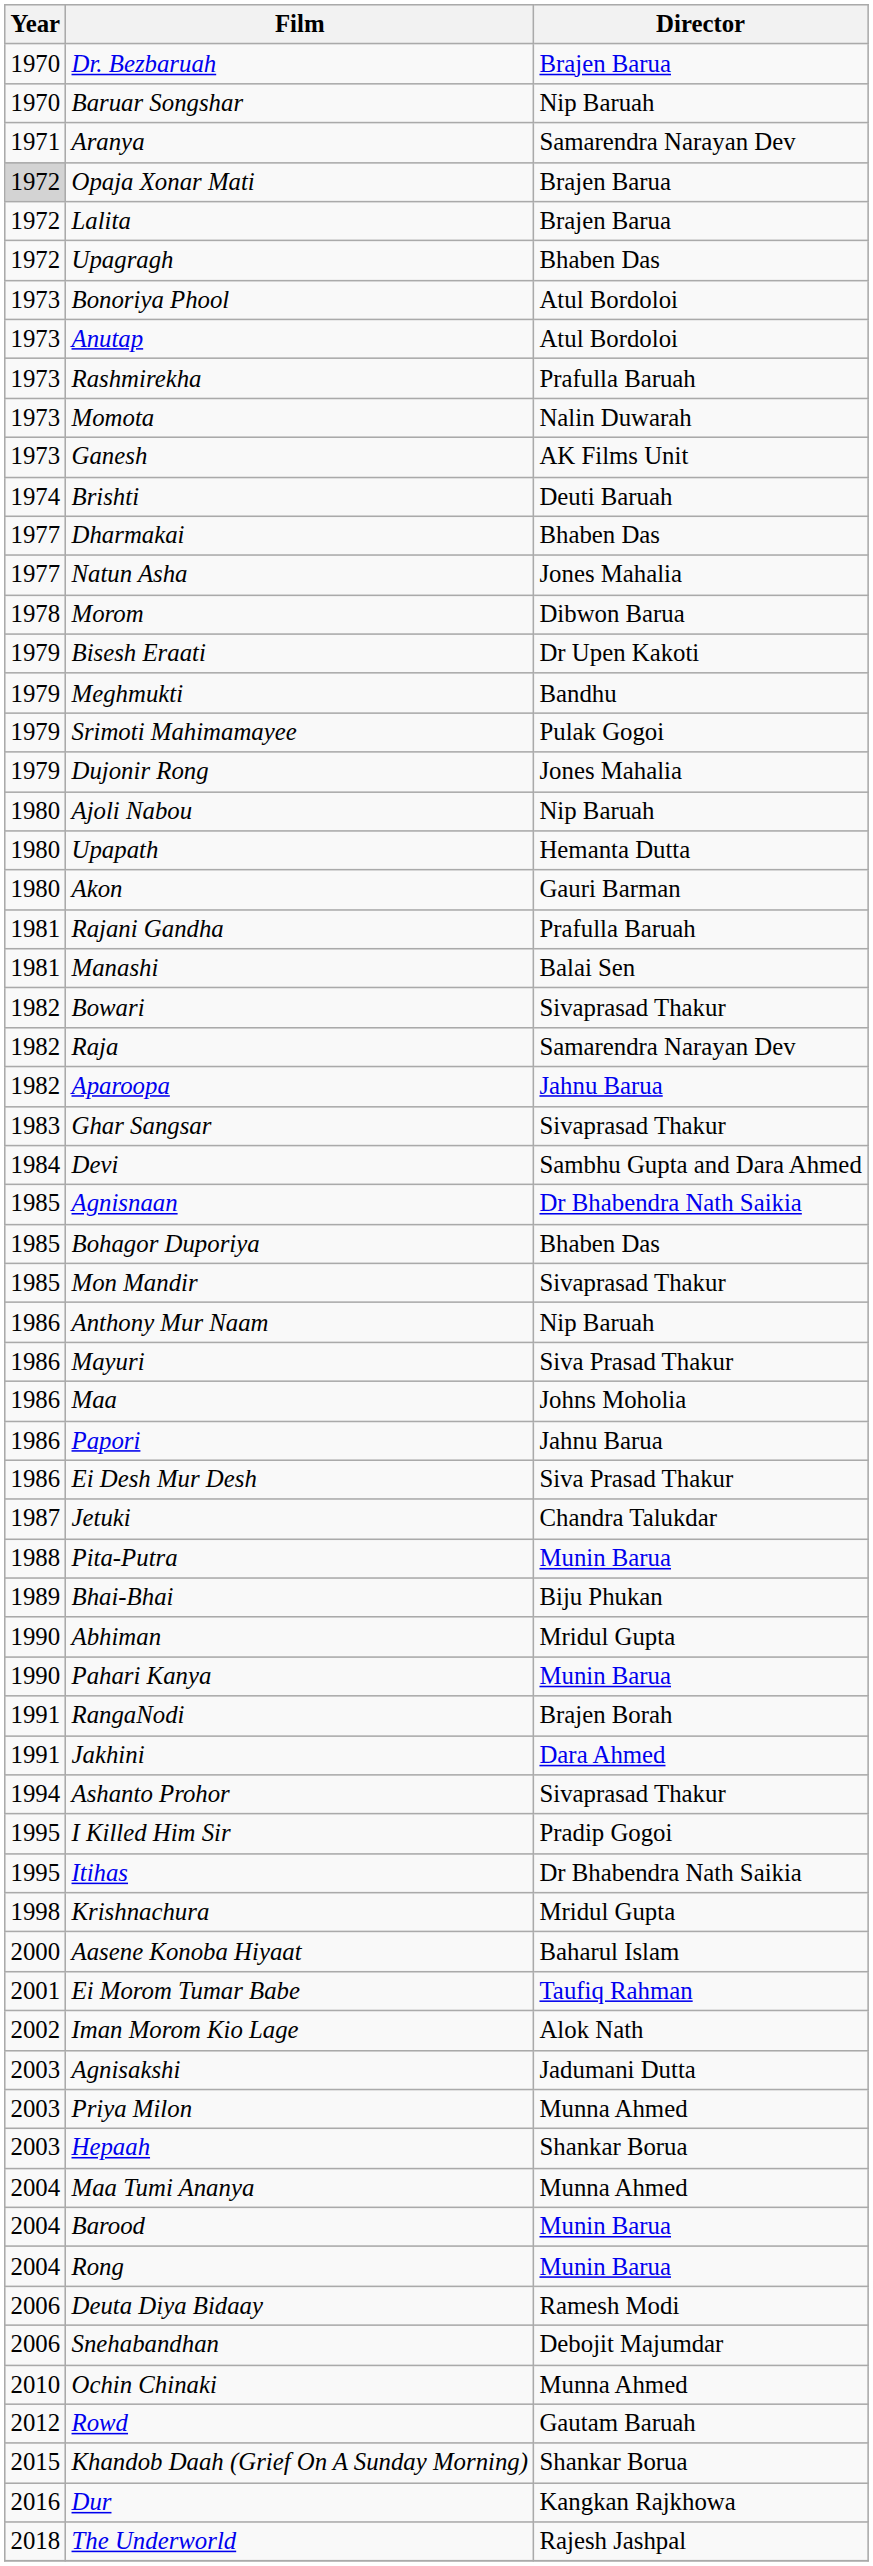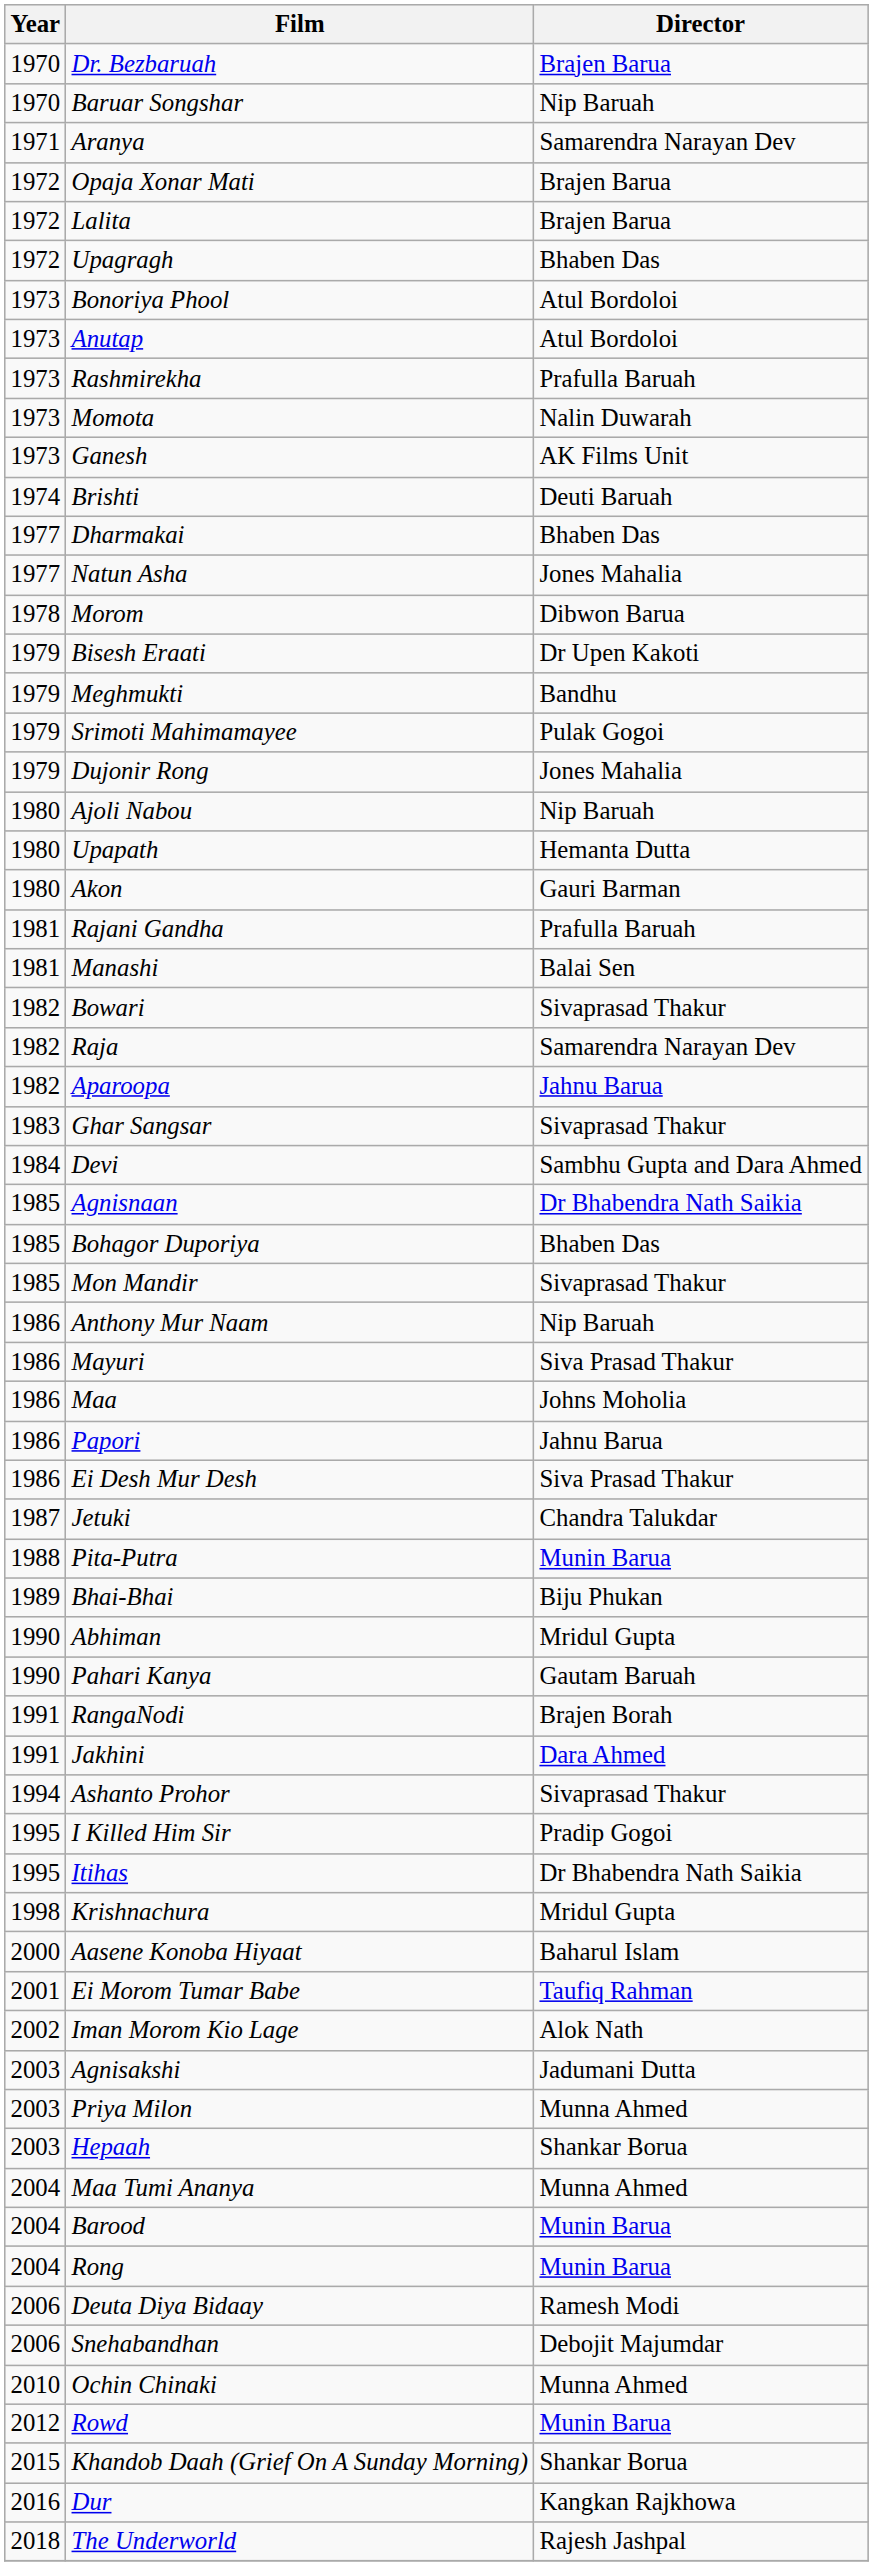Opaja Xonar Mati | Year: lightgrey background -> no background
Pahari Kanya | Director: Munin Barua -> Gautam Baruah
Rowd | Director: Gautam Baruah -> Munin Barua
